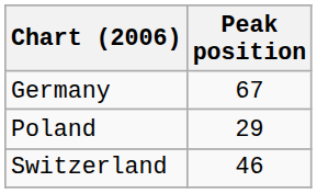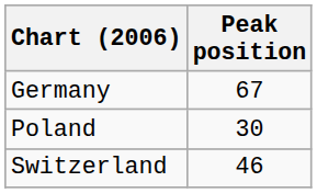Poland | Peak position: 29 -> 30
